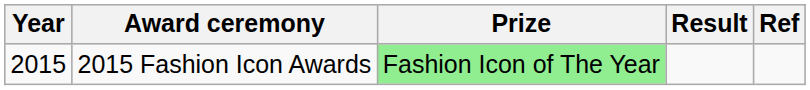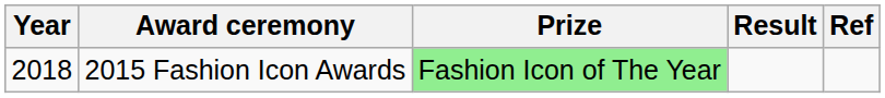2015 Fashion Icon Awards | Year: 2015 -> 2018
